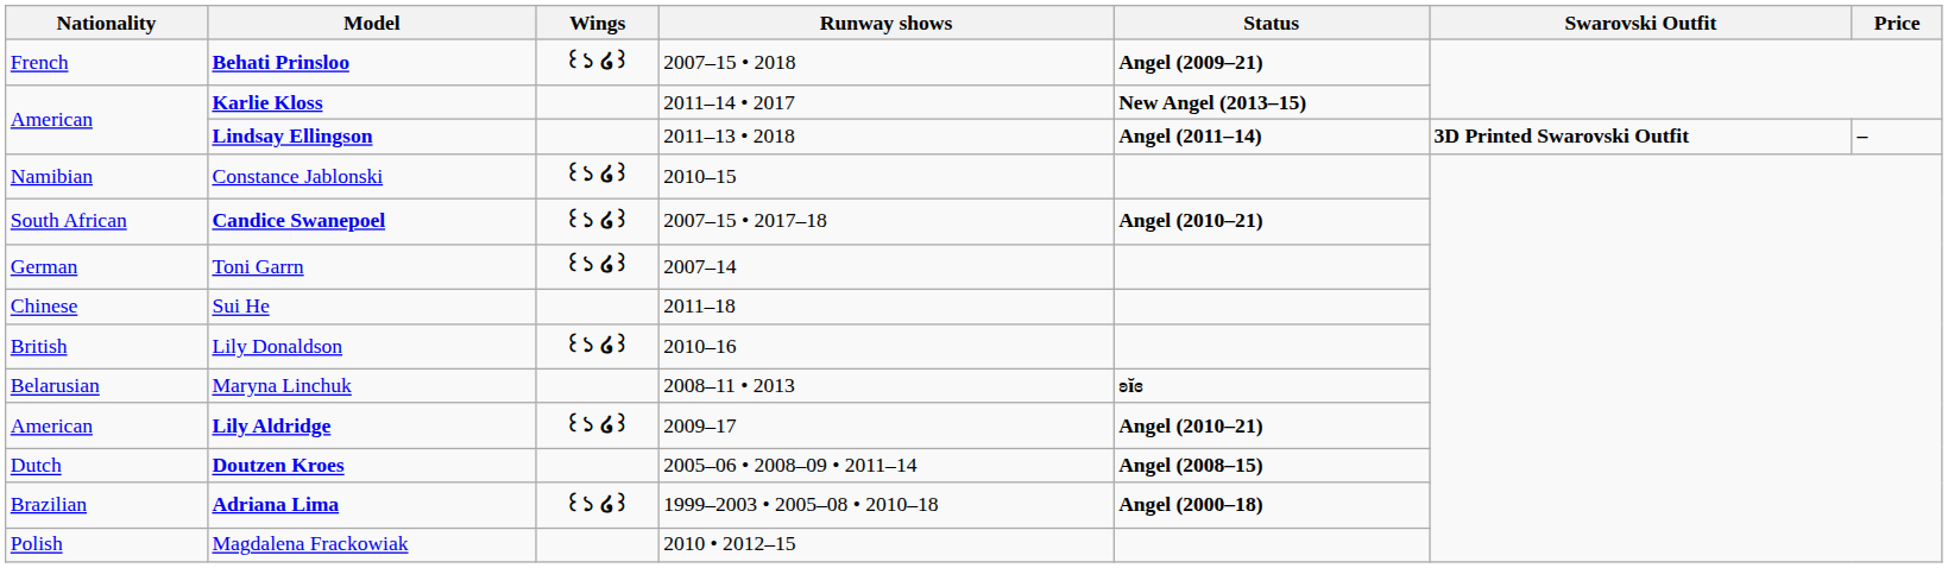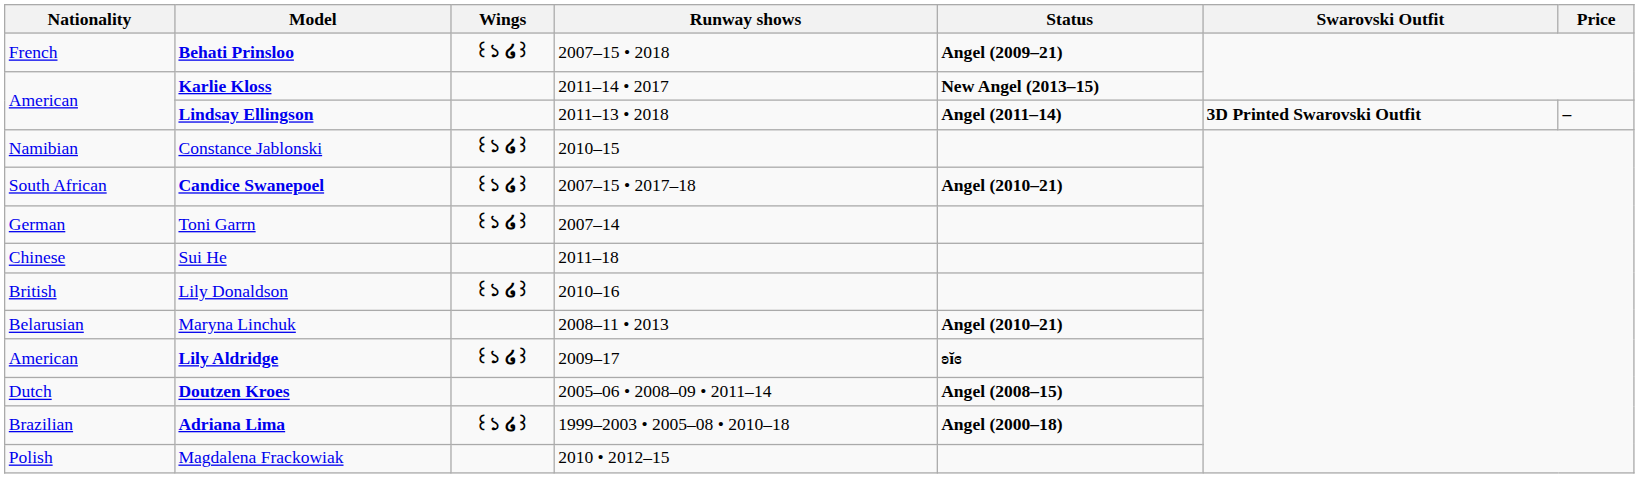Maryna Linchuk | Status: ʚĭɞ -> Angel (2010–21)
Lily Aldridge | Status: Angel (2010–21) -> ʚĭɞ
